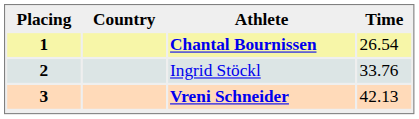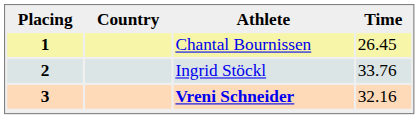1 | Athlete: bold -> normal
1 | Time: 26.54 -> 26.45
3 | Time: 42.13 -> 32.16
